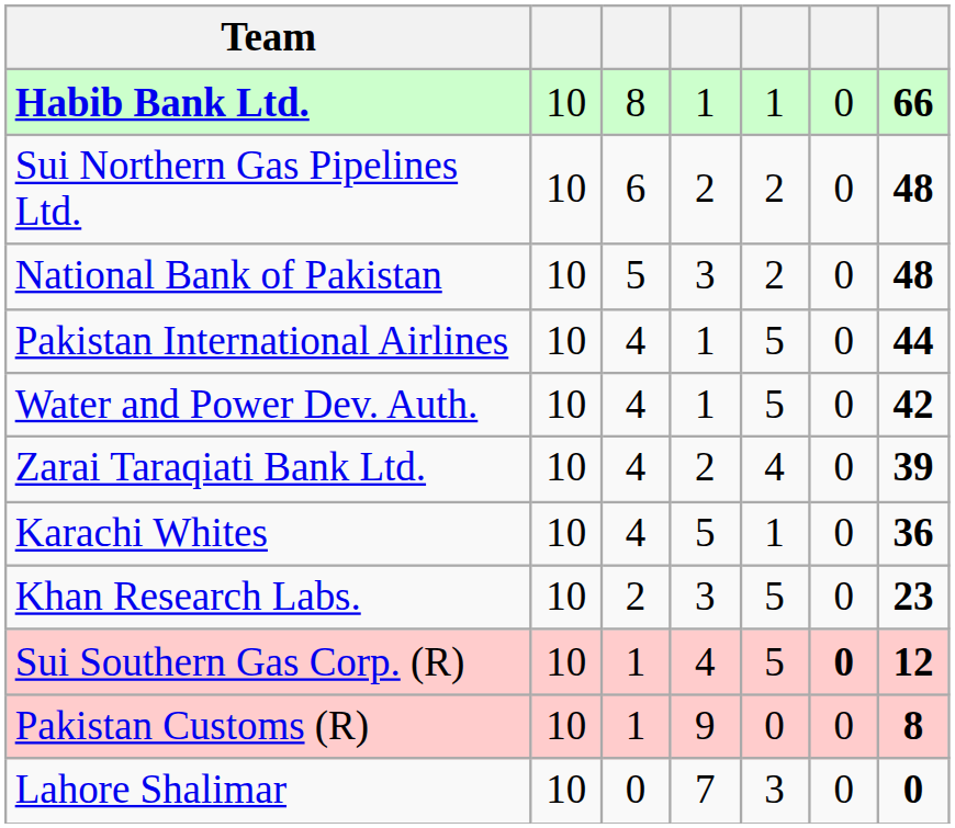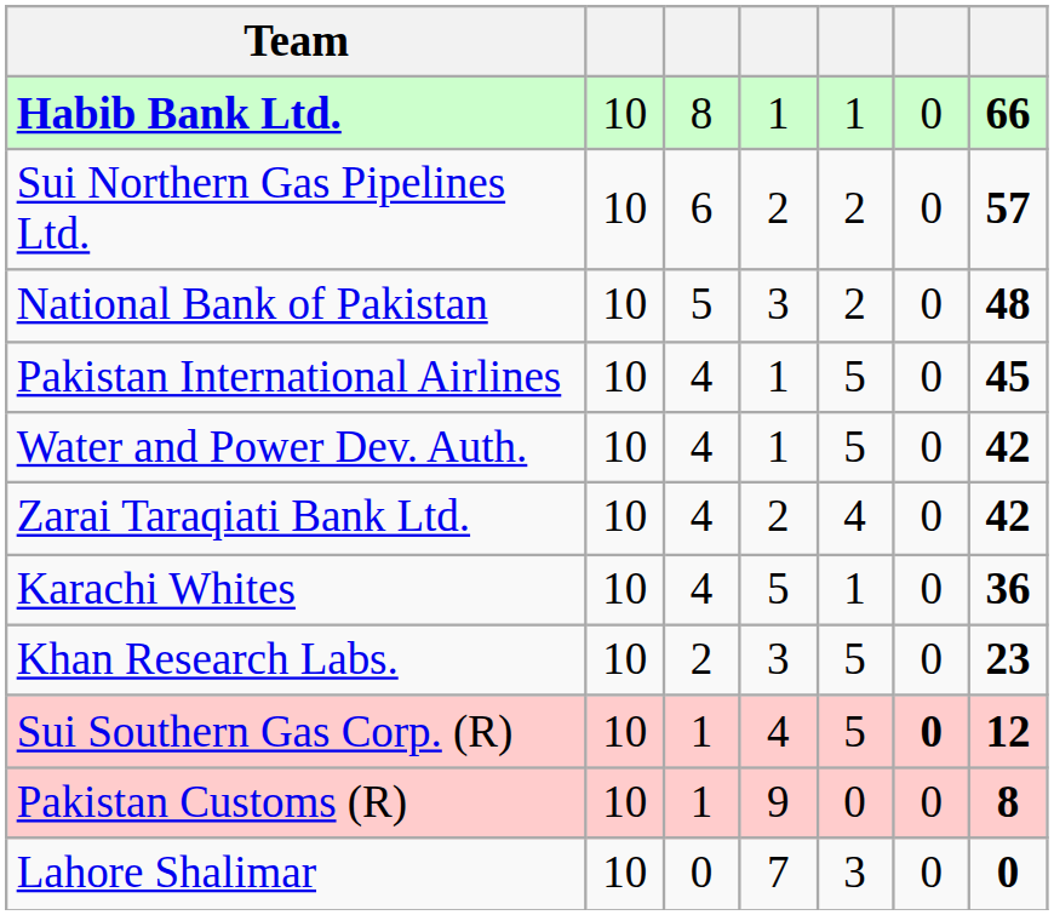Sui Northern Gas Pipelines Ltd. | column 7: 48 -> 57
Pakistan International Airlines | column 7: 44 -> 45
Zarai Taraqiati Bank Ltd. | column 7: 39 -> 42
